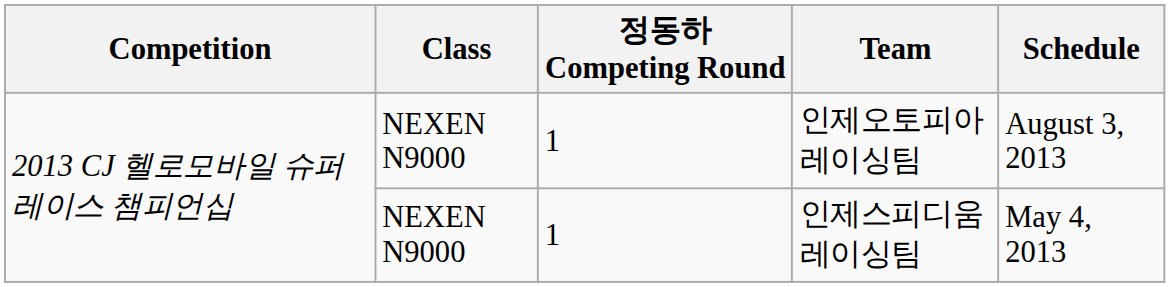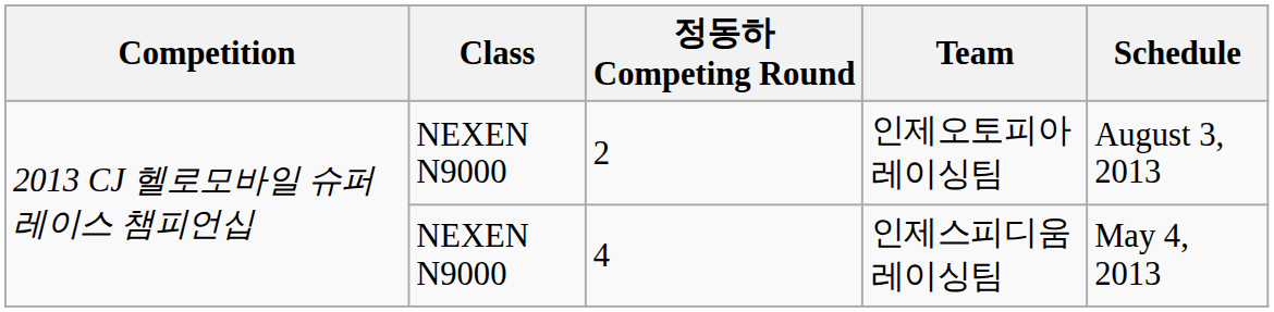인제오토피아 레이싱팀 | 정동하 Competing Round: 1 -> 2
인제스피디움레이싱팀 | 정동하 Competing Round: 1 -> 4
